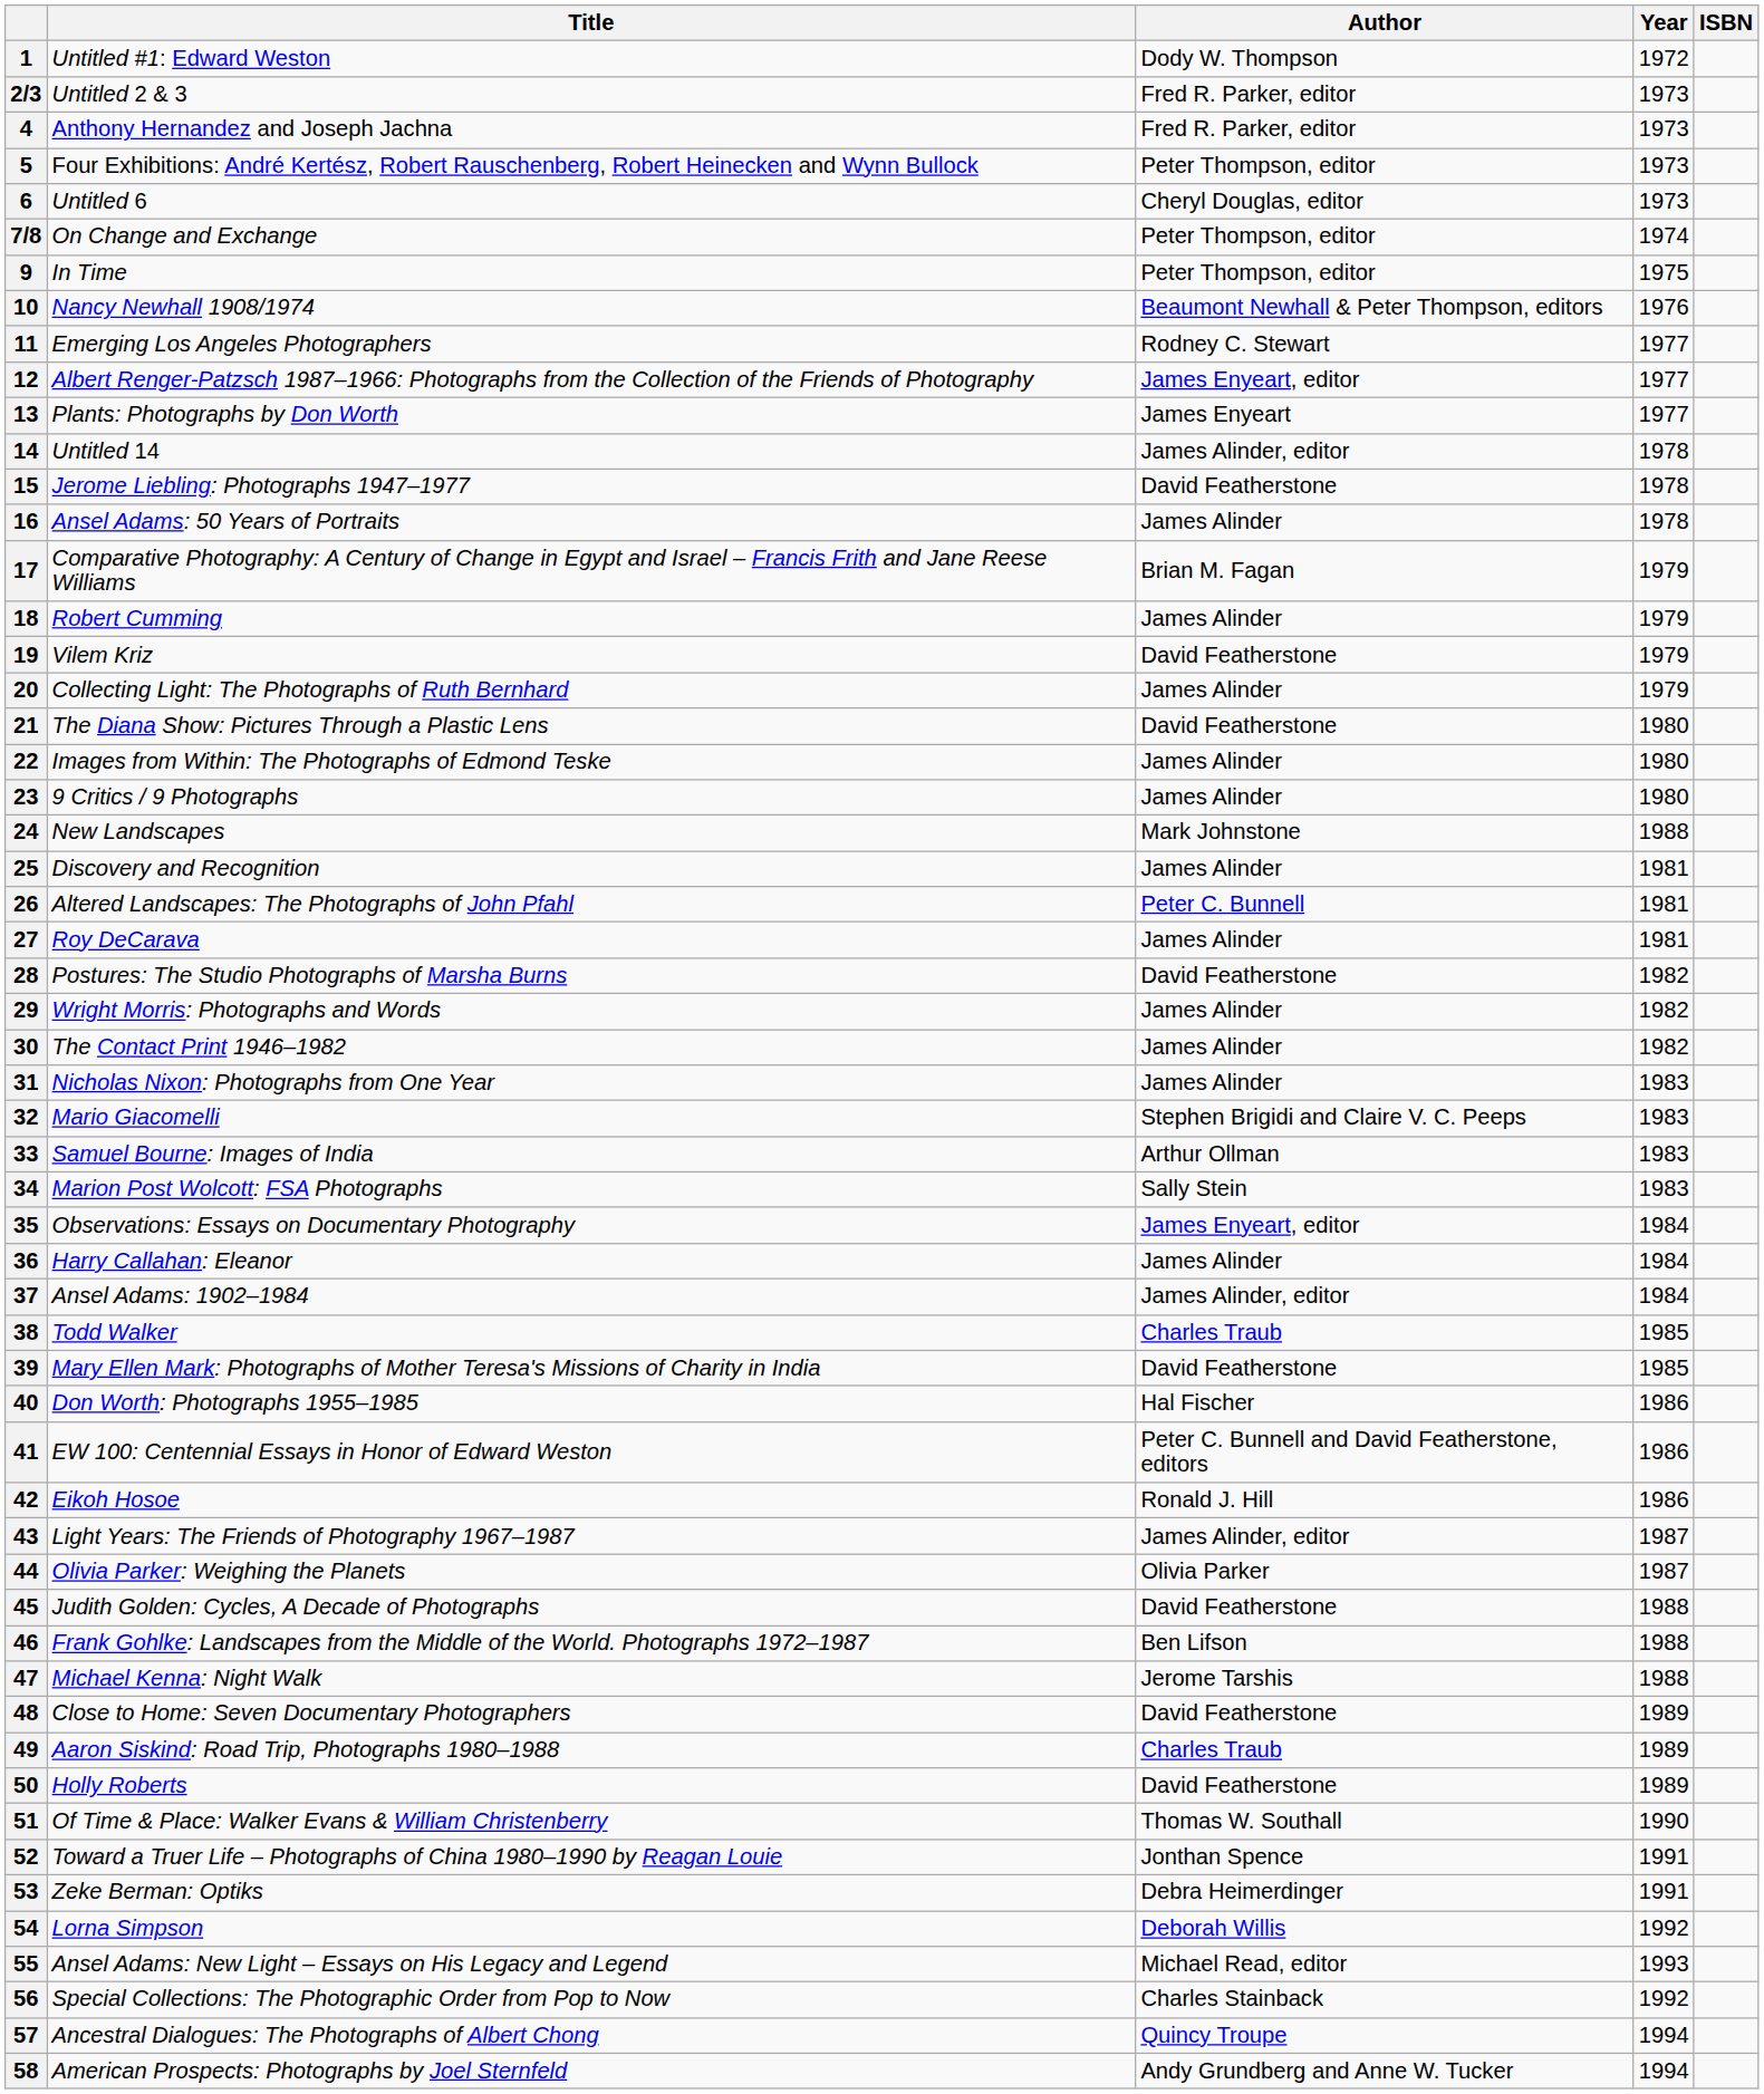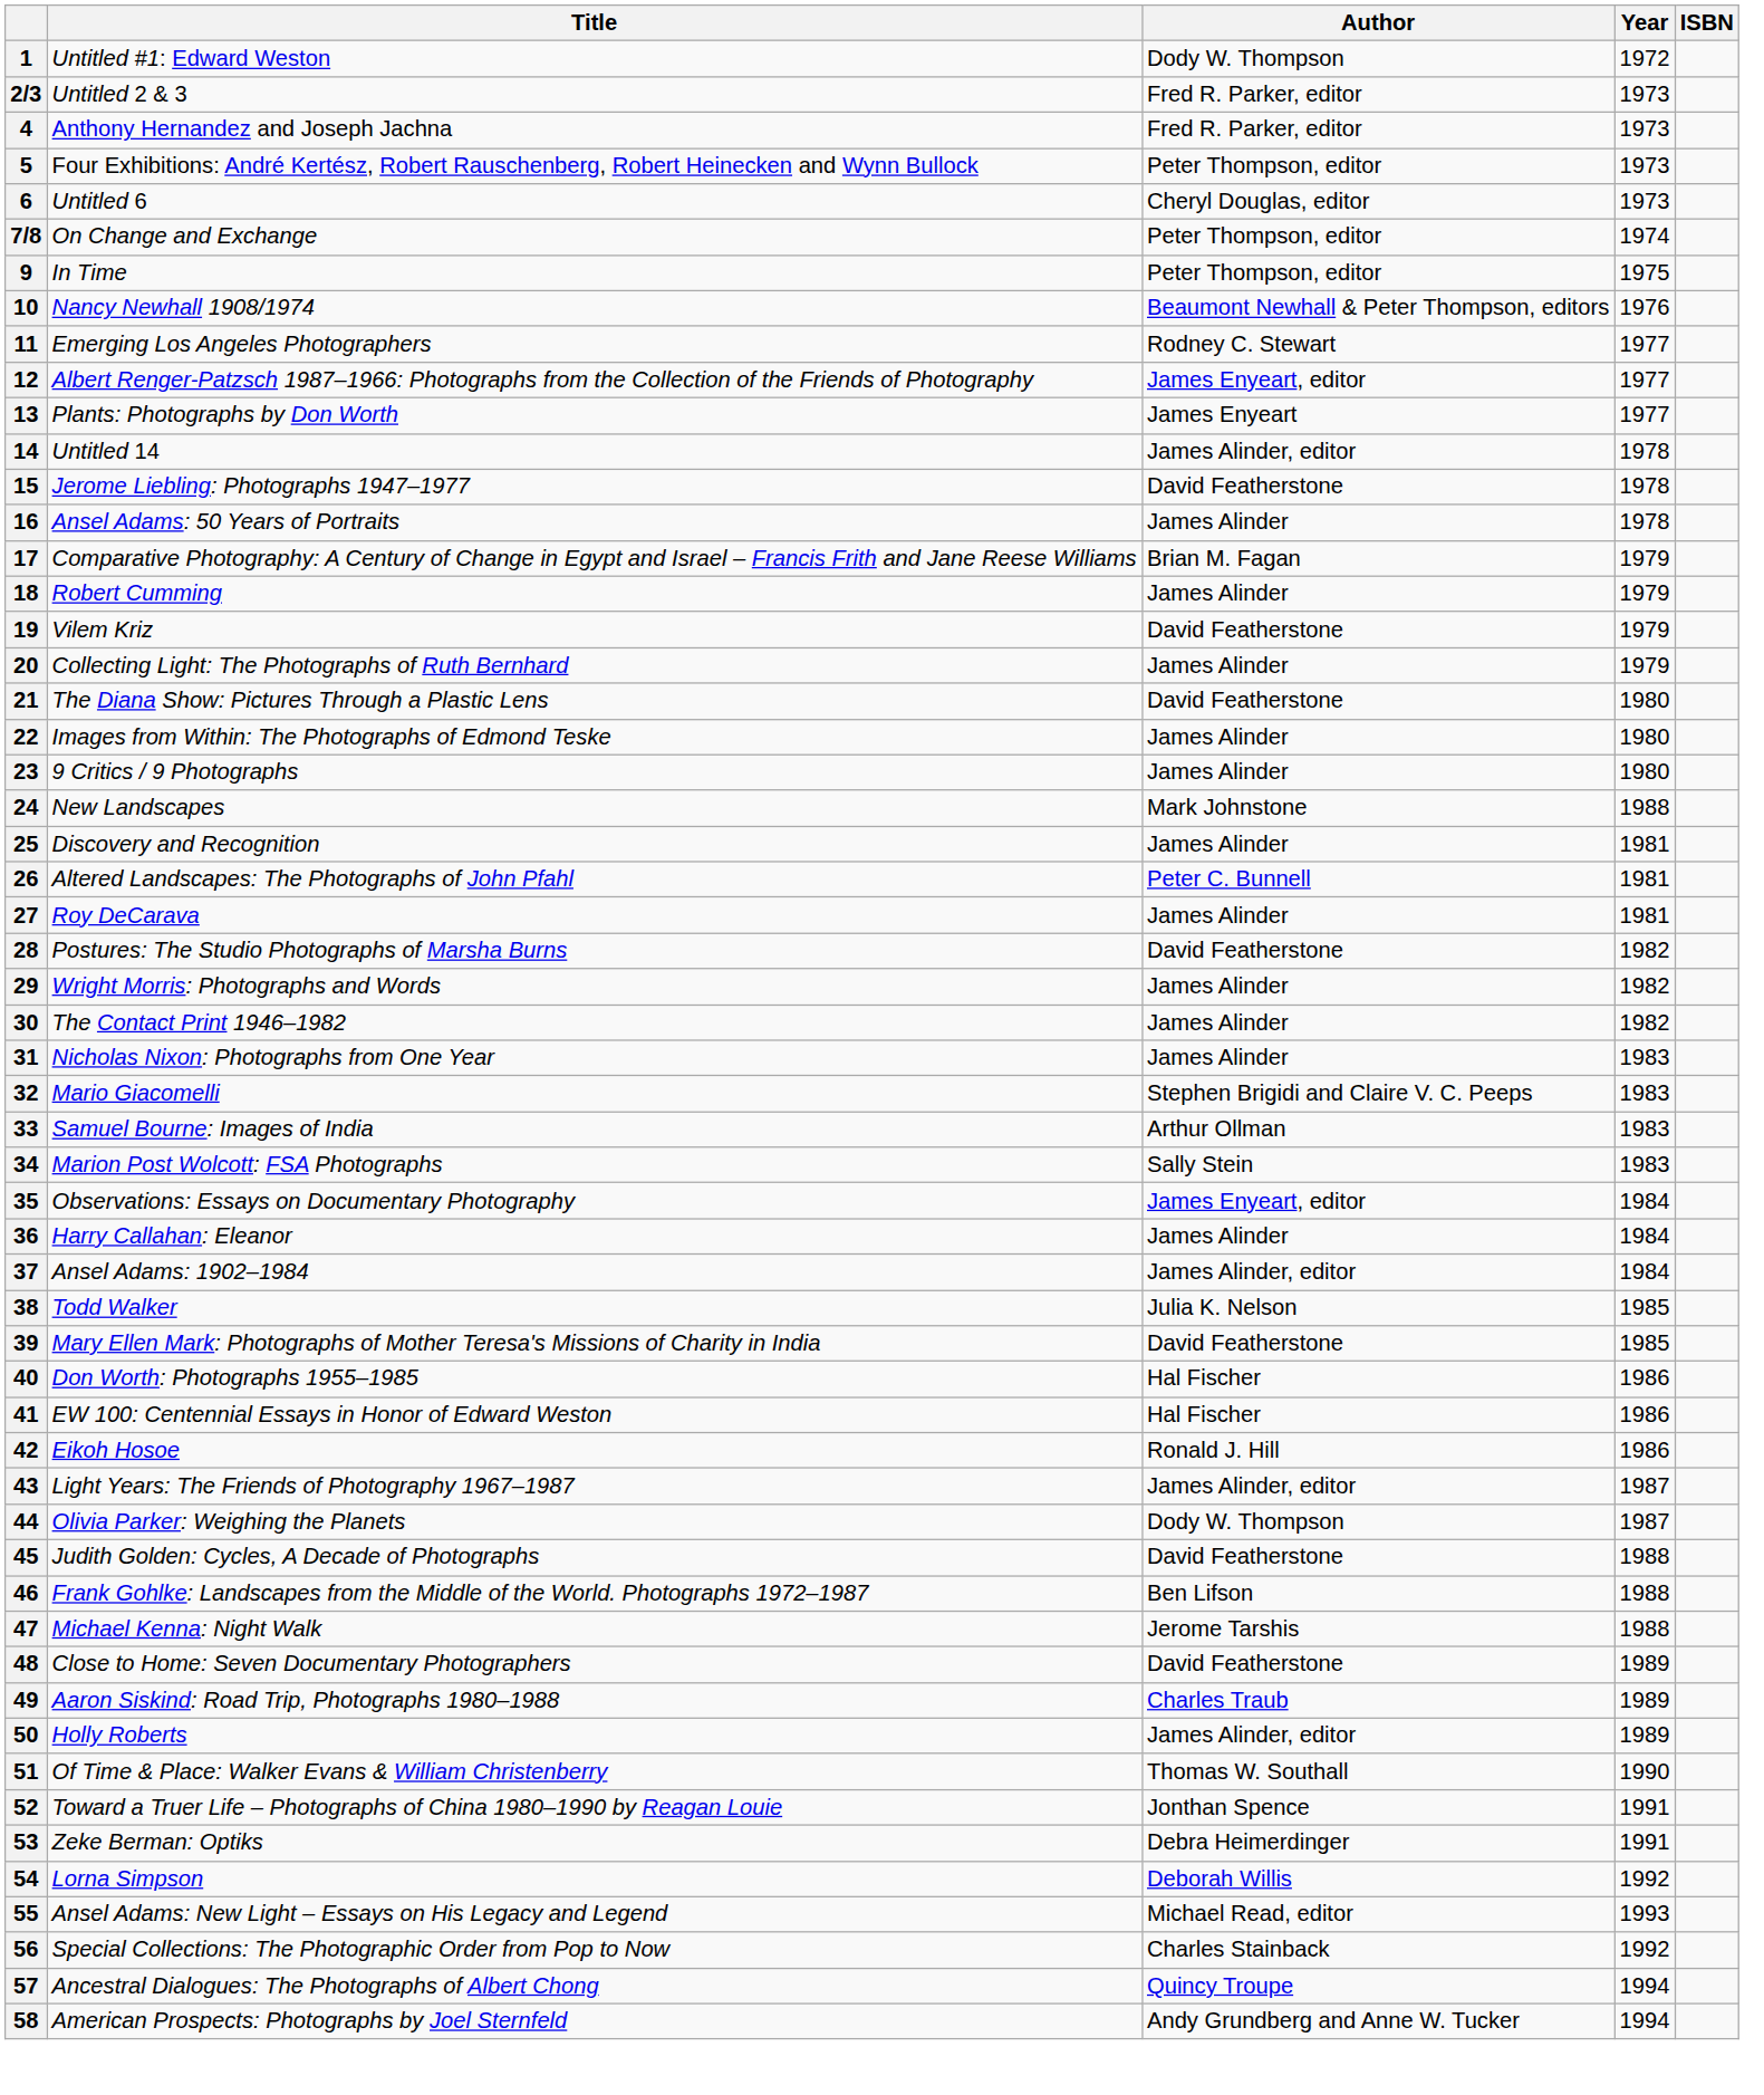38 | Author: Charles Traub -> Julia K. Nelson
41 | Author: Peter C. Bunnell and David Featherstone, editors -> Hal Fischer
44 | Author: Olivia Parker -> Dody W. Thompson
50 | Author: David Featherstone -> James Alinder, editor
